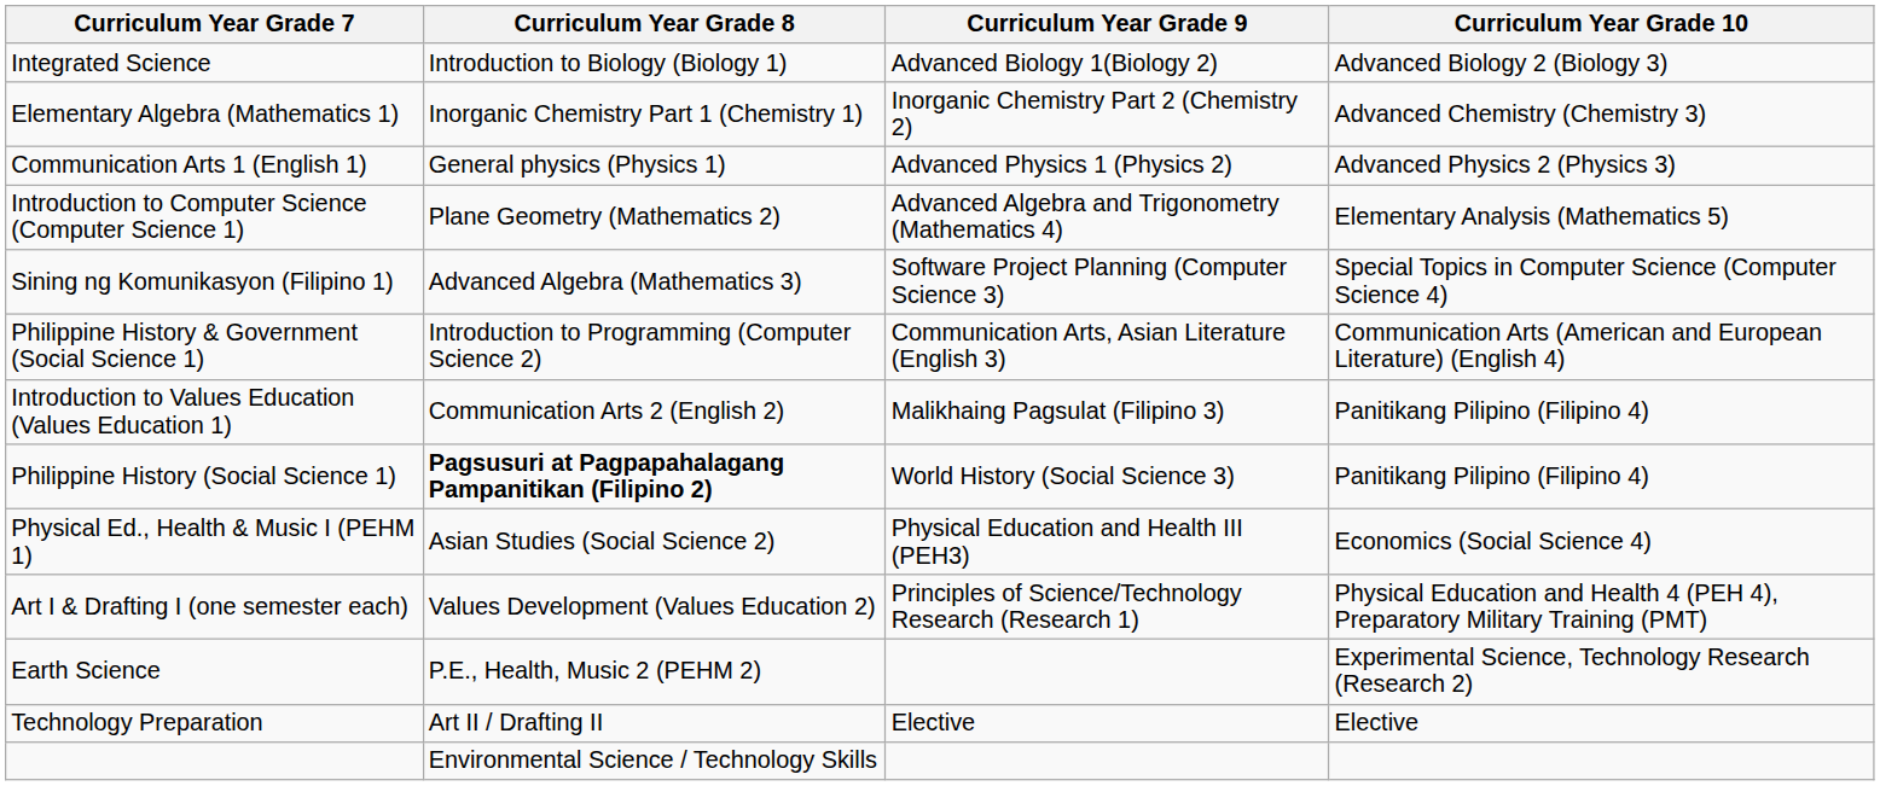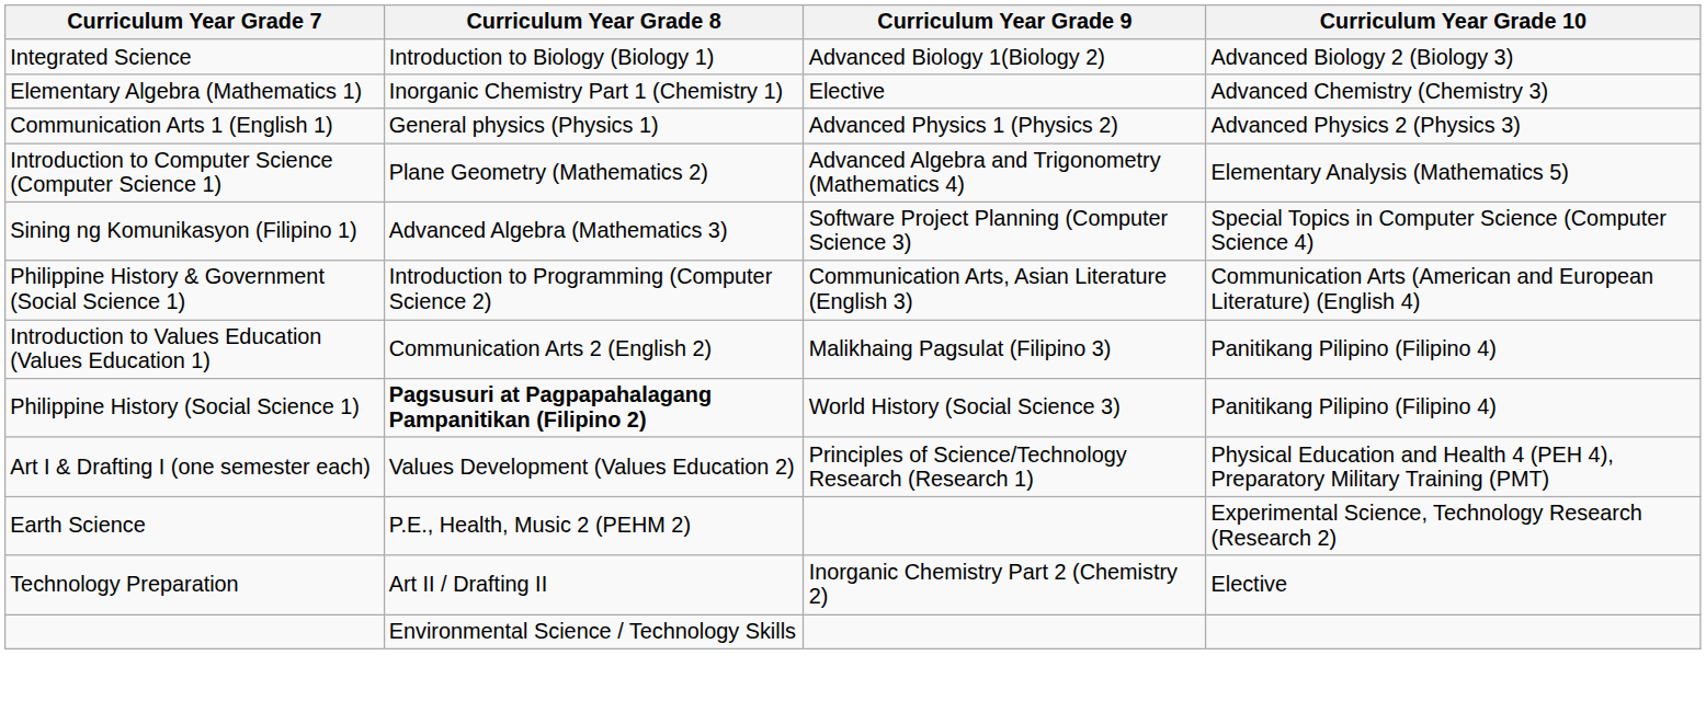Elementary Algebra (Mathematics 1) | Curriculum Year Grade 9: Inorganic Chemistry Part 2 (Chemistry 2) -> Elective
- row: Physical Ed., Health & Music I (PEHM 1) | Asian Studies (Social Science 2) | Physical Education and Health III (PEH3) | Economics (Social Science 4)
Technology Preparation | Curriculum Year Grade 9: Elective -> Inorganic Chemistry Part 2 (Chemistry 2)
